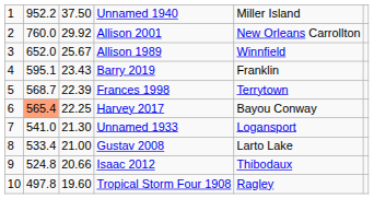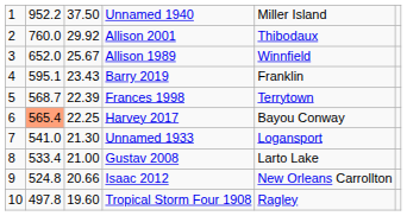Allison 2001 | column 5: New Orleans Carrollton -> Thibodaux
Isaac 2012 | column 5: Thibodaux -> New Orleans Carrollton
